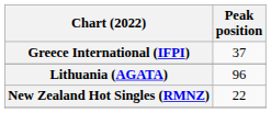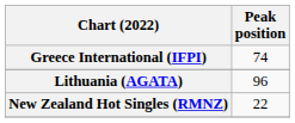Greece International (IFPI) | Peak position: 37 -> 74
